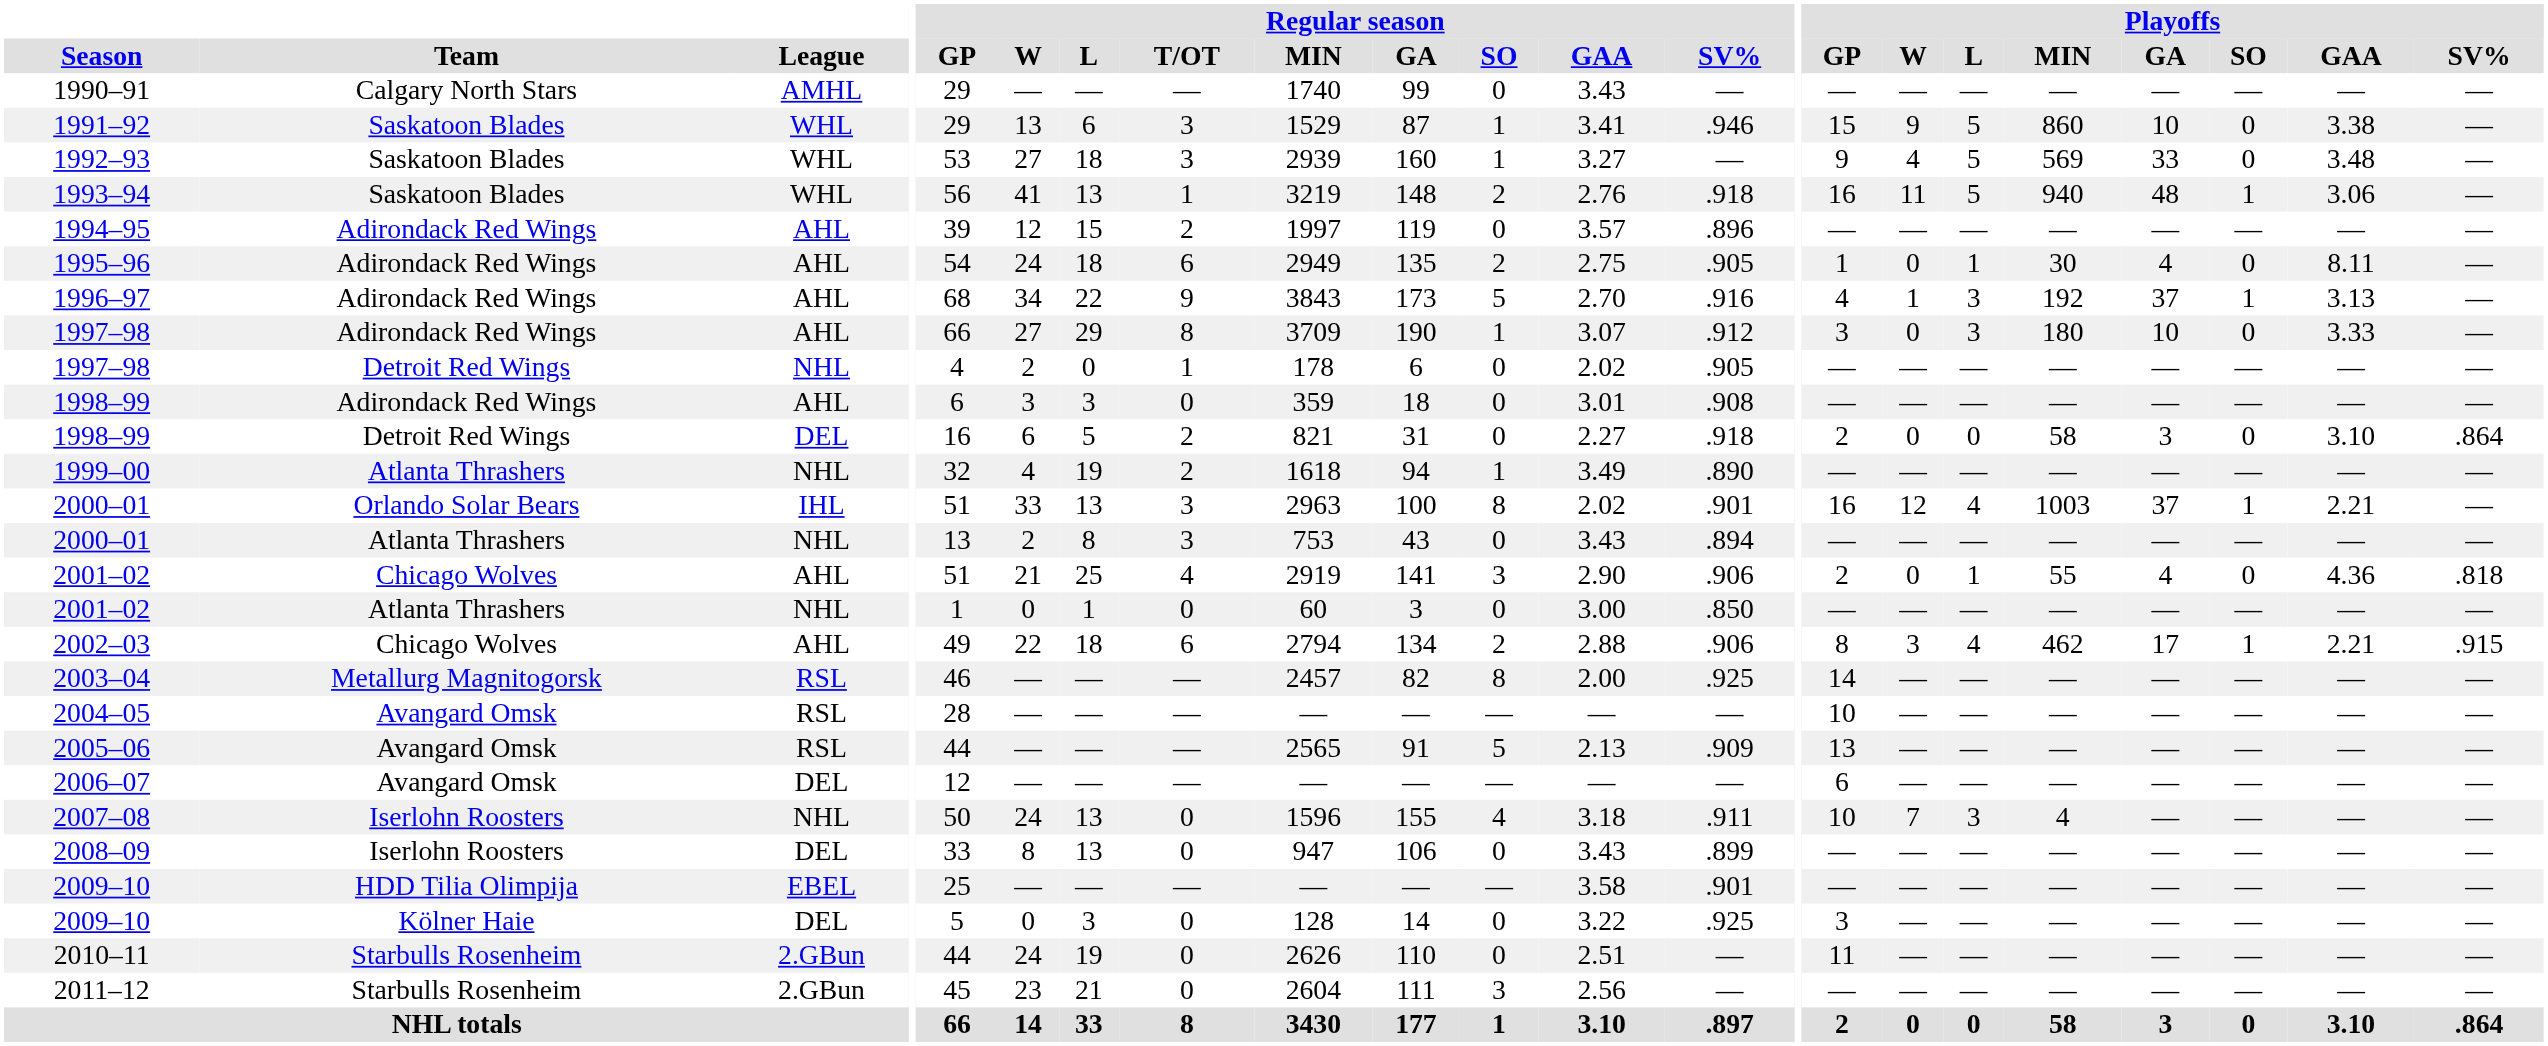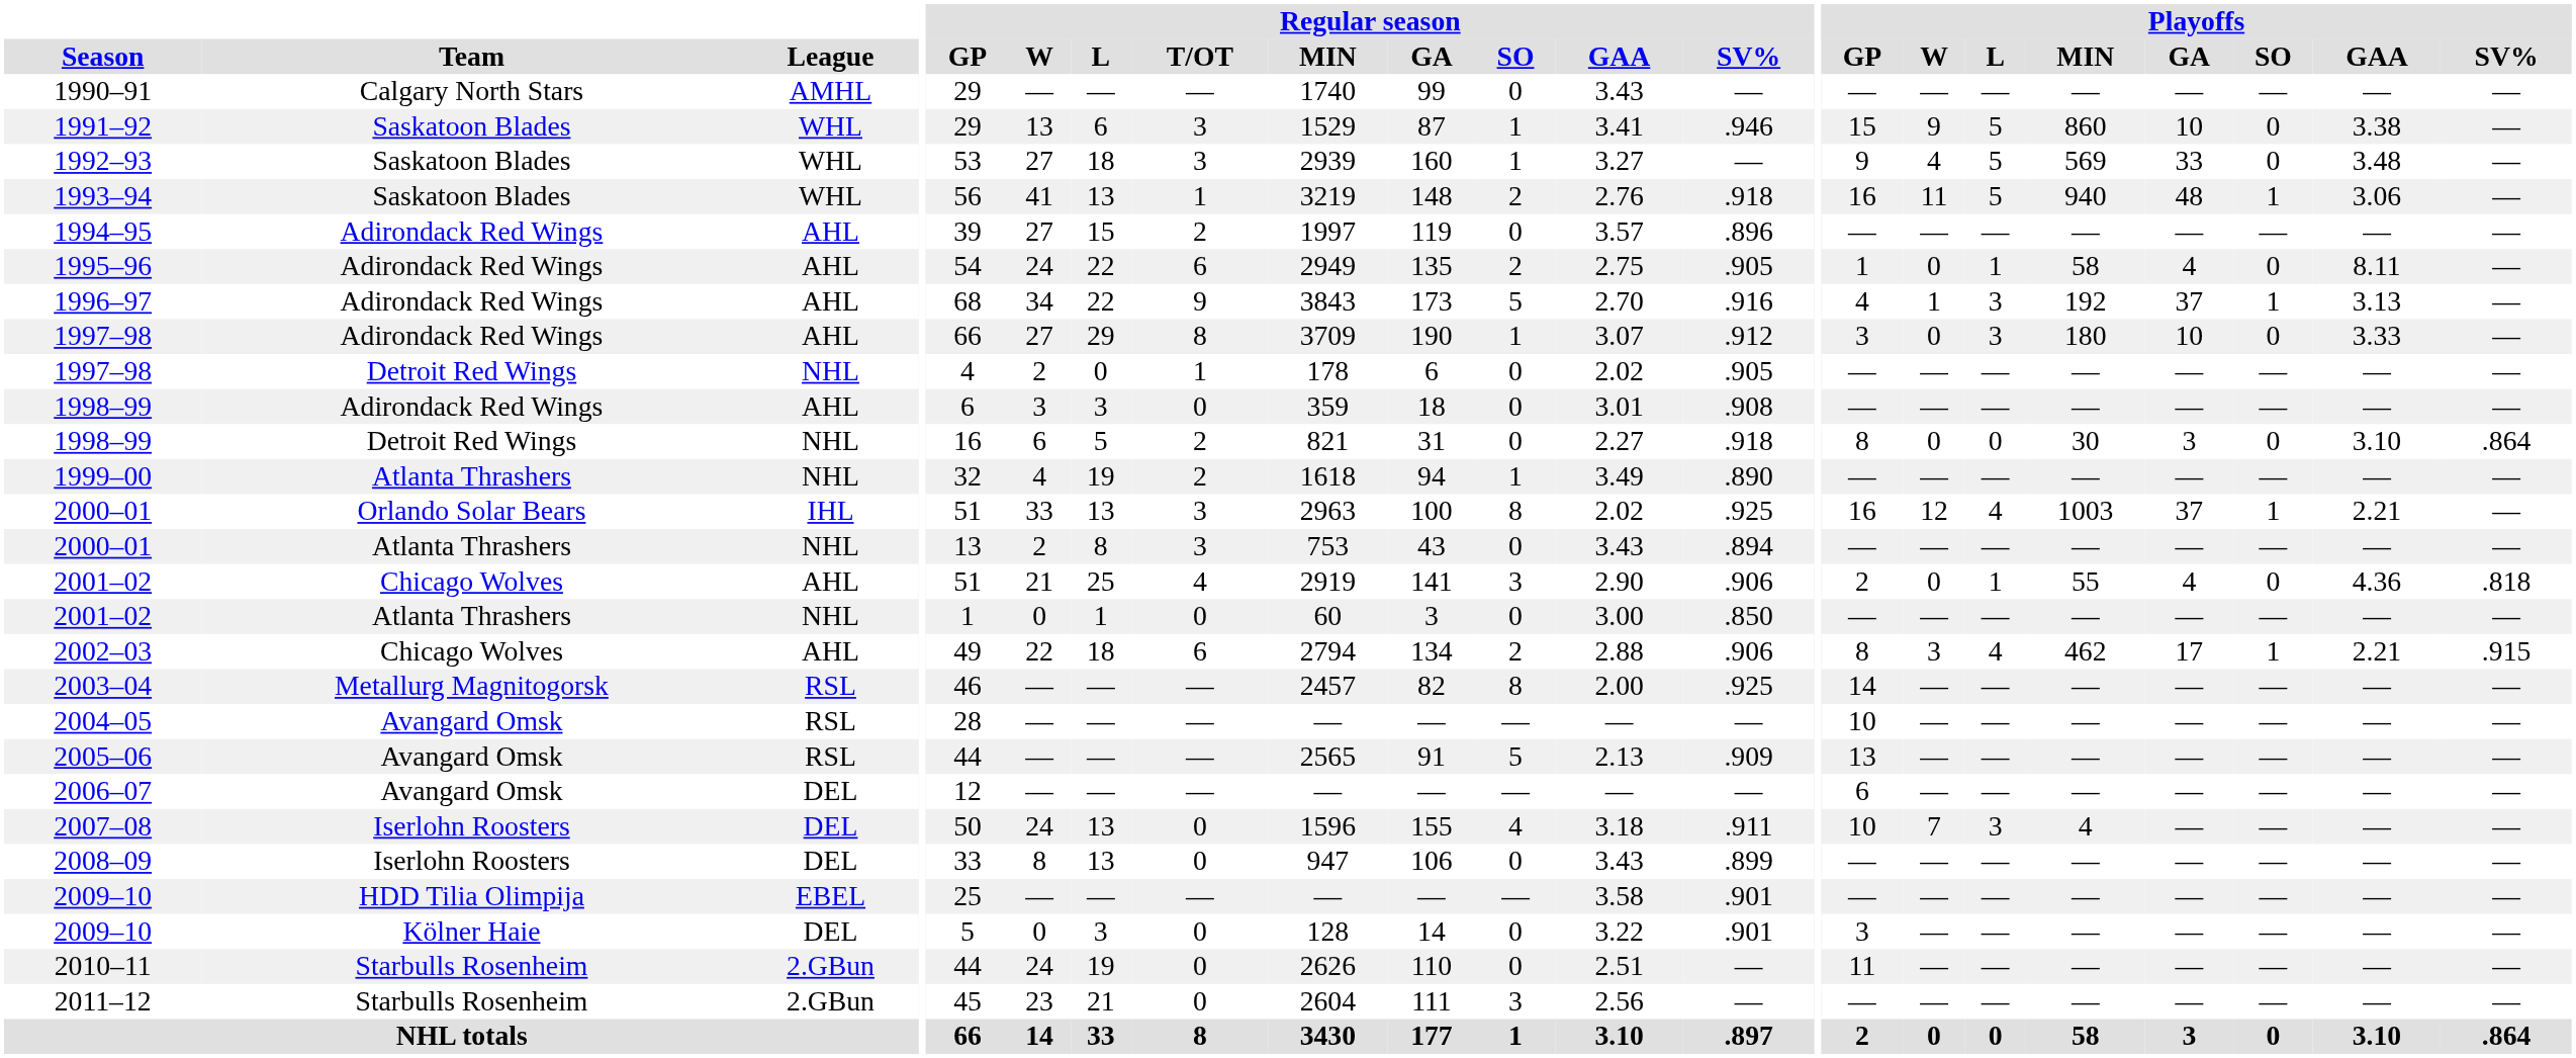1994–95 | Regular season / W: 12 -> 27
1995–96 | Regular season / L: 18 -> 22
1995–96 | Playoffs / MIN: 30 -> 58
1998–99 / Detroit Red Wings | League: DEL -> NHL
1998–99 / Detroit Red Wings | Playoffs / GP: 2 -> 8
1998–99 / Detroit Red Wings | Playoffs / MIN: 58 -> 30
2000–01 / Orlando Solar Bears | Regular season / SV%: .901 -> .925
2007–08 | League: NHL -> DEL
2009–10 / Kölner Haie | Regular season / SV%: .925 -> .901
